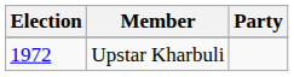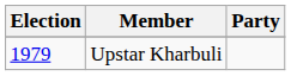Upstar Kharbuli | Election: 1972 -> 1979
